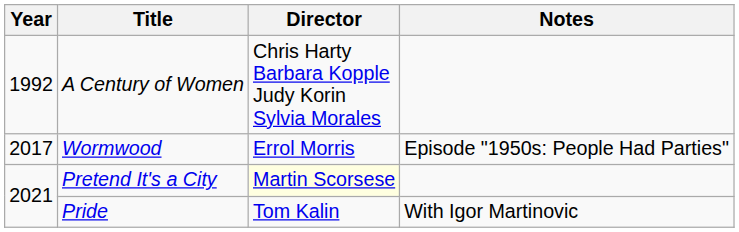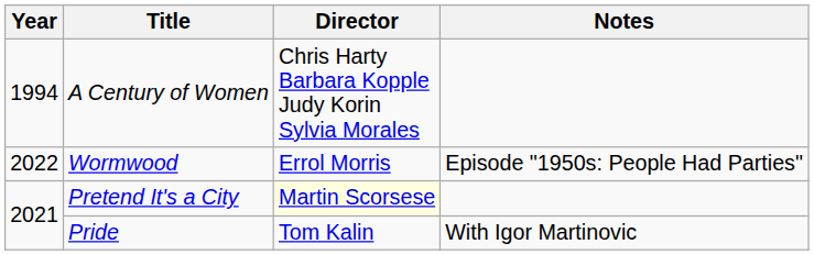A Century of Women | Year: 1992 -> 1994
Wormwood | Year: 2017 -> 2022
